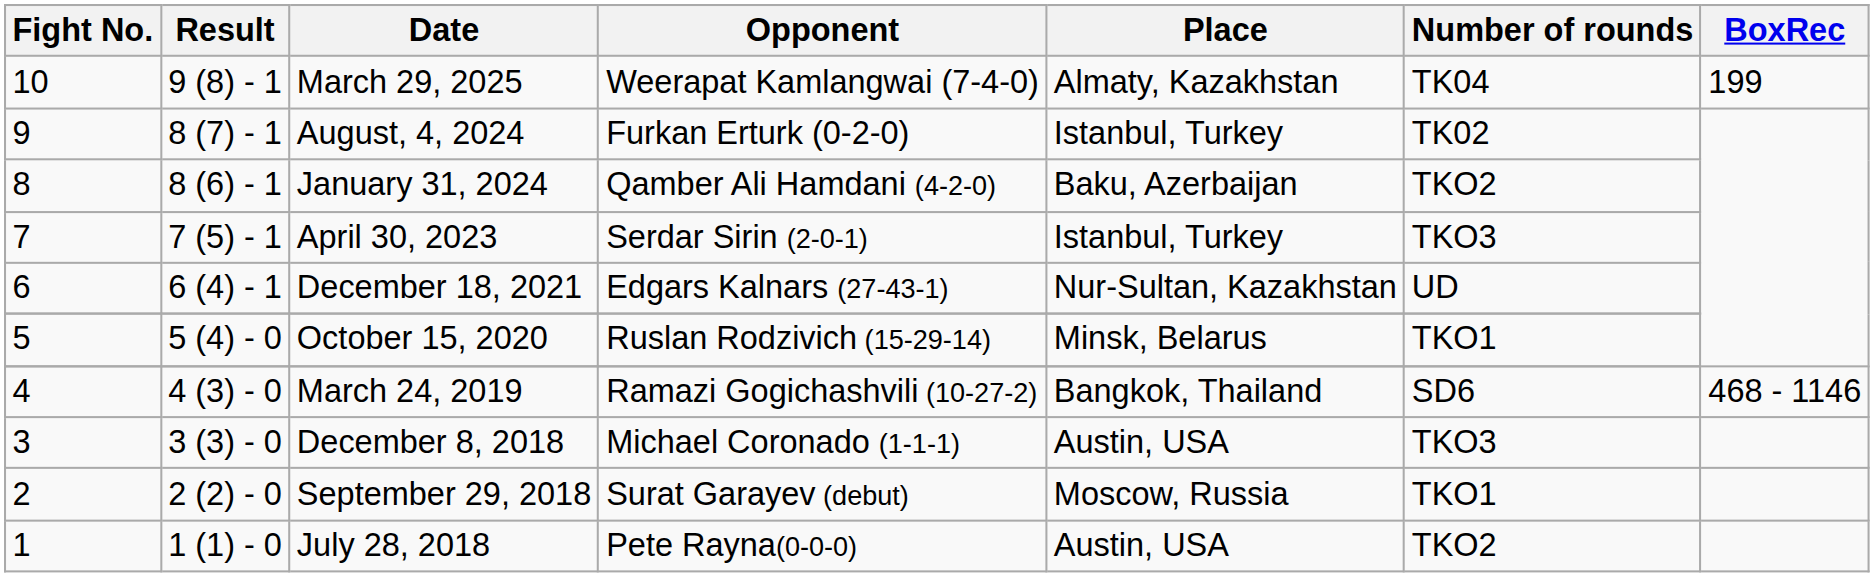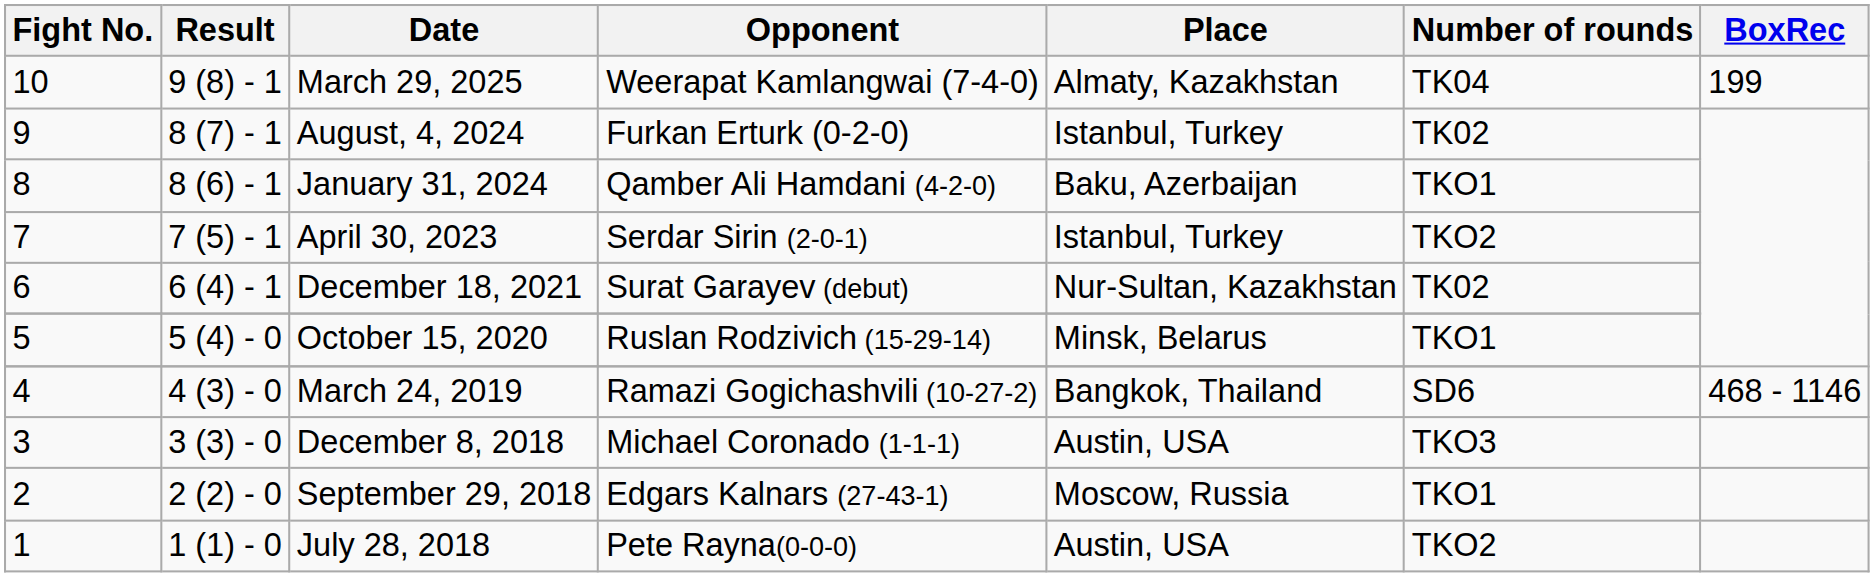January 31, 2024 | Number of rounds: TKO2 -> TKO1
April 30, 2023 | Number of rounds: TKO3 -> TKO2
December 18, 2021 | Opponent: Edgars Kalnars (27-43-1) -> Surat Garayev (debut)
December 18, 2021 | Number of rounds: UD -> TK02
September 29, 2018 | Opponent: Surat Garayev (debut) -> Edgars Kalnars (27-43-1)
